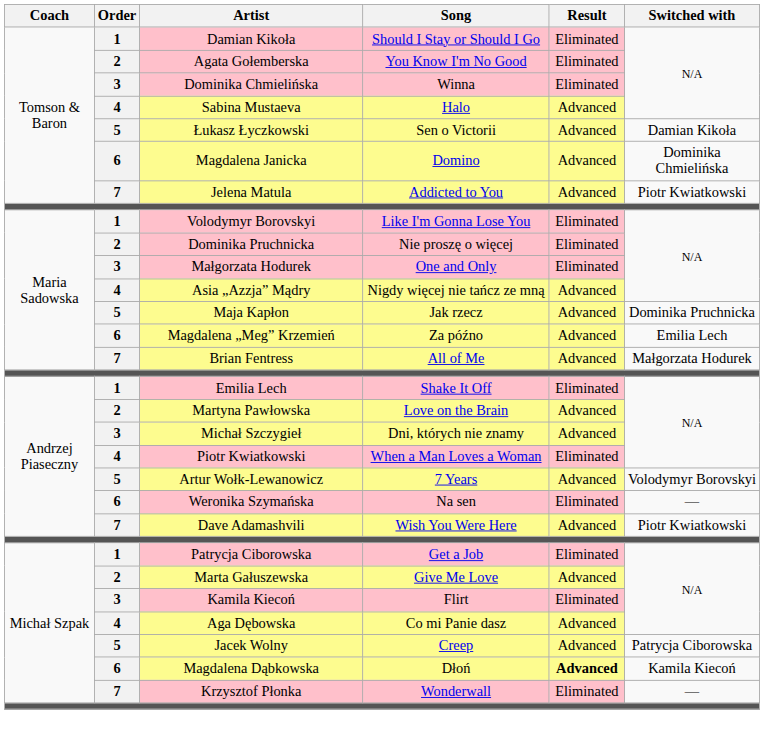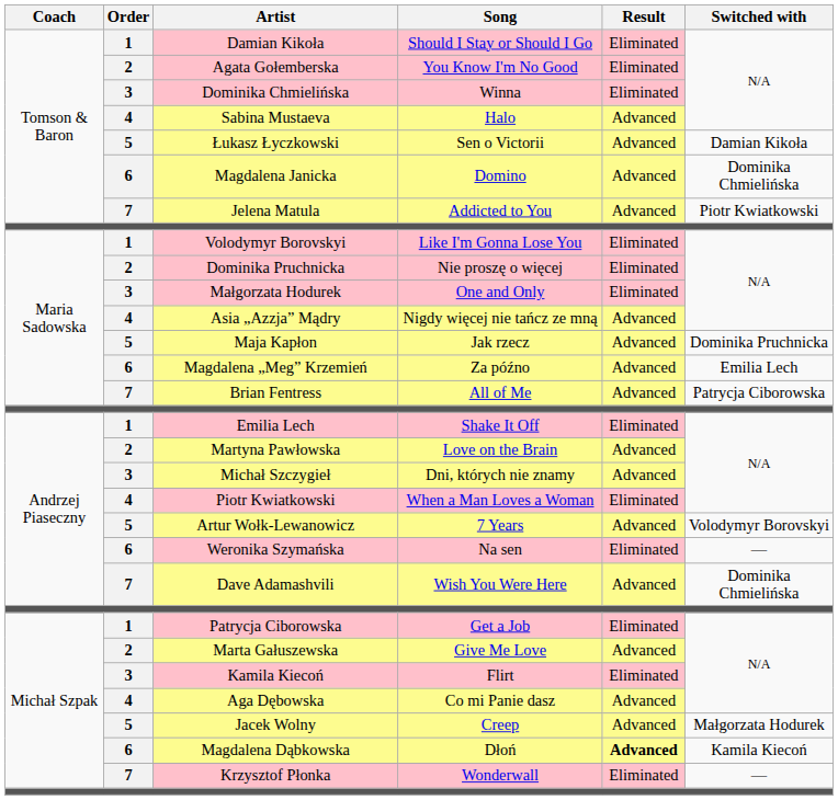Brian Fentress | Switched with: Małgorzata Hodurek -> Patrycja Ciborowska
Dave Adamashvili | Switched with: Piotr Kwiatkowski -> Dominika Chmielińska
Jacek Wolny | Switched with: Patrycja Ciborowska -> Małgorzata Hodurek
